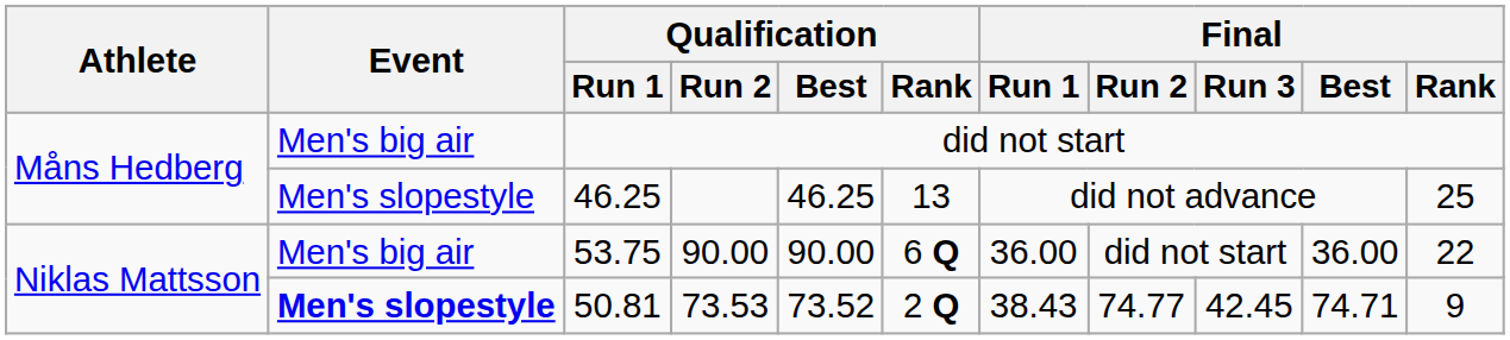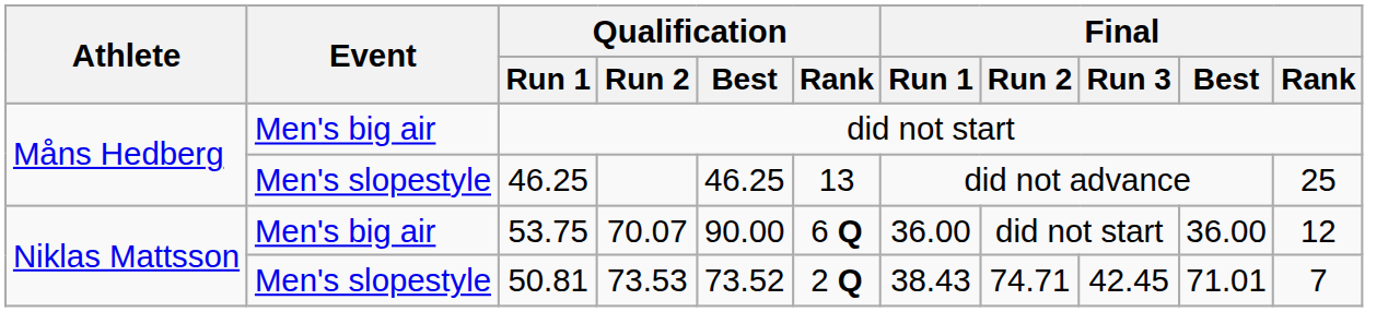53.75 | Qualification / Run 2: 90.00 -> 70.07
53.75 | Final / Rank: 22 -> 12
50.81 | Event: bold -> normal
50.81 | Final / Run 2: 74.77 -> 74.71
50.81 | Final / Best: 74.71 -> 71.01
50.81 | Final / Rank: 9 -> 7
